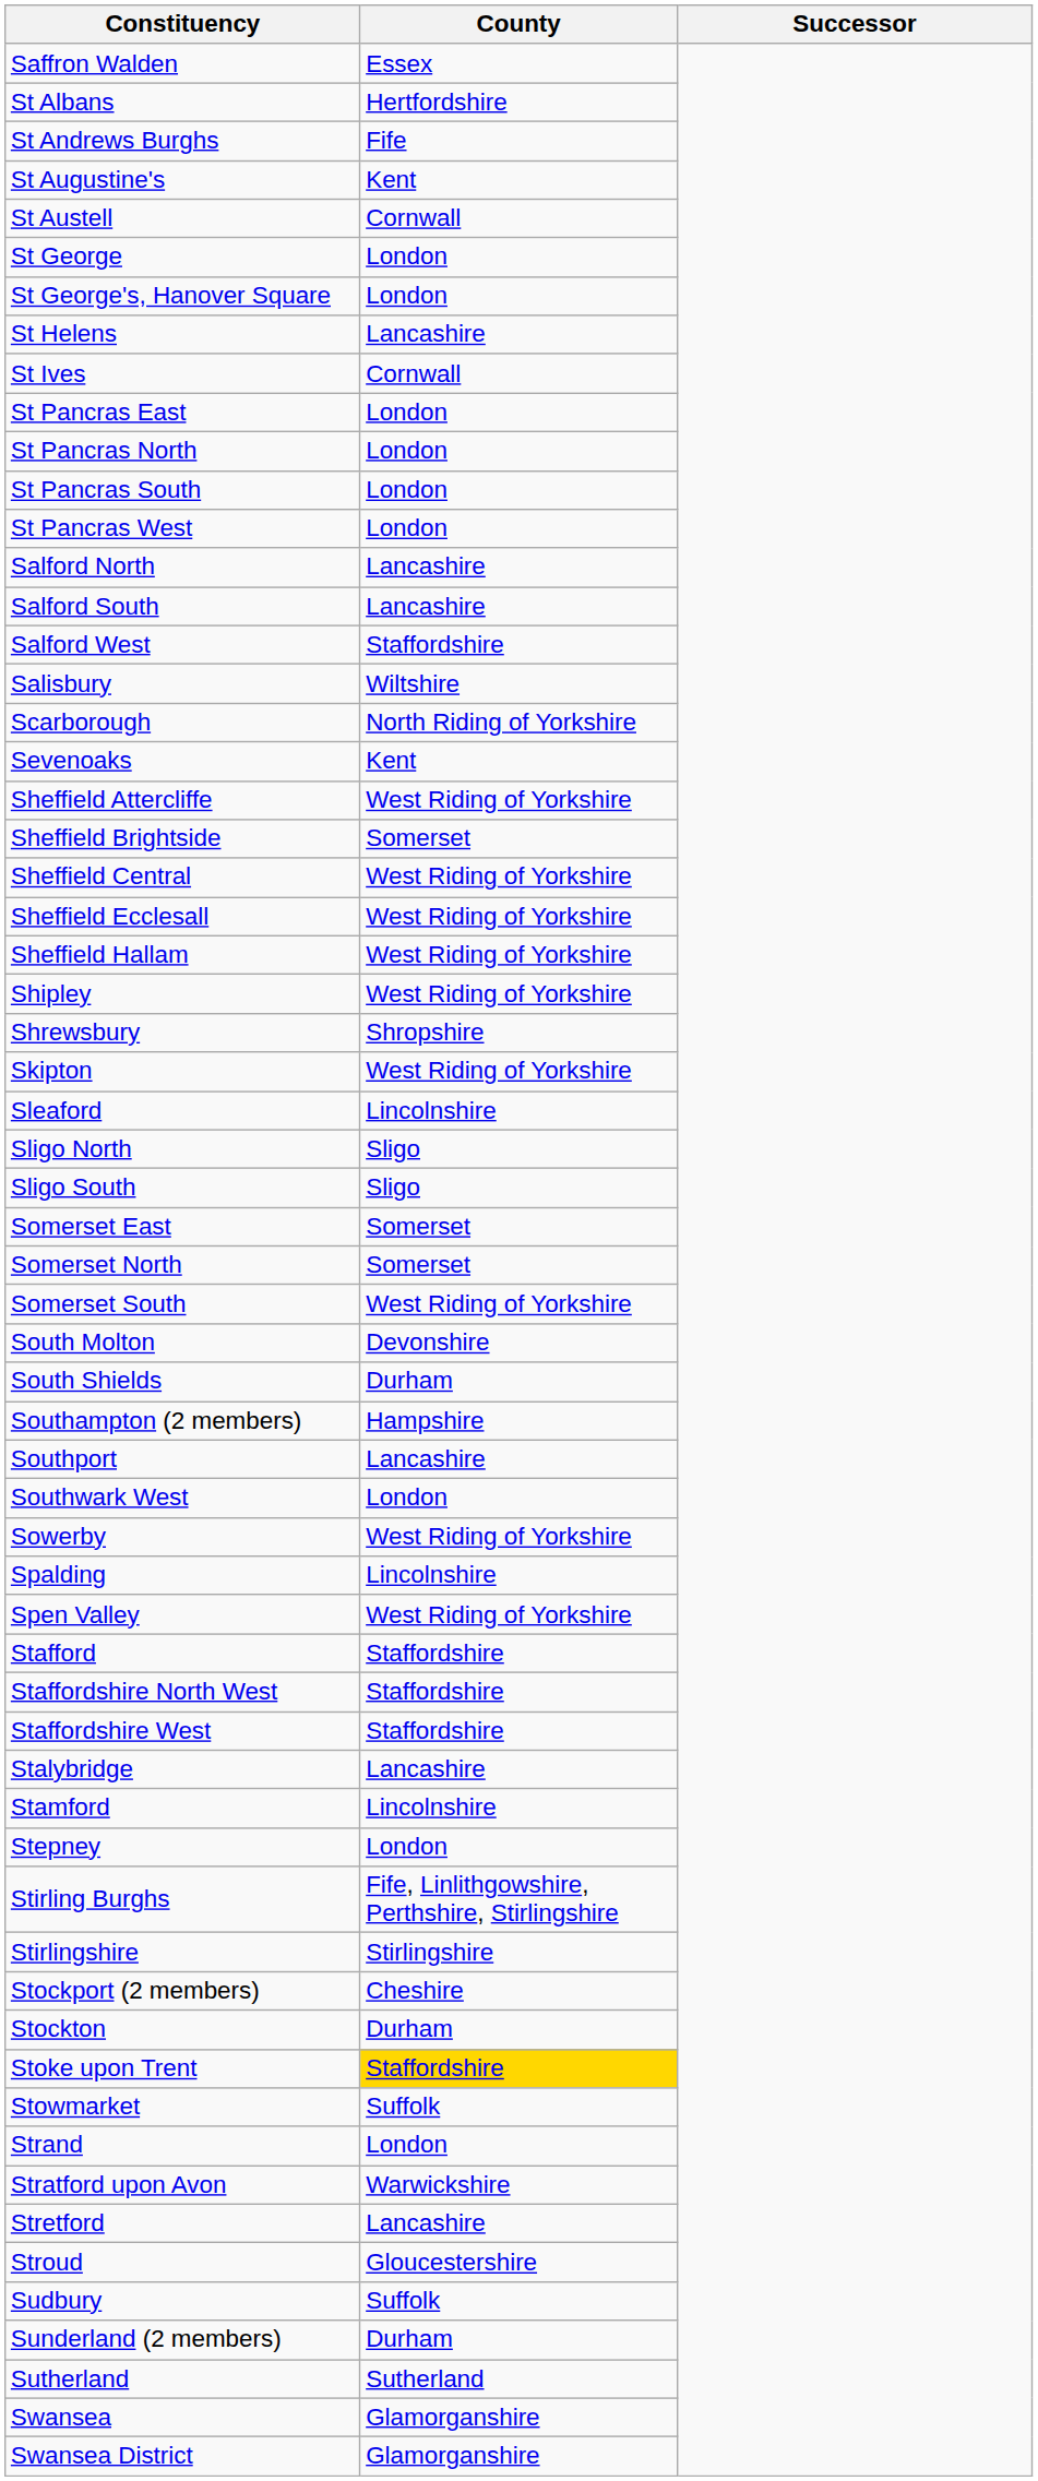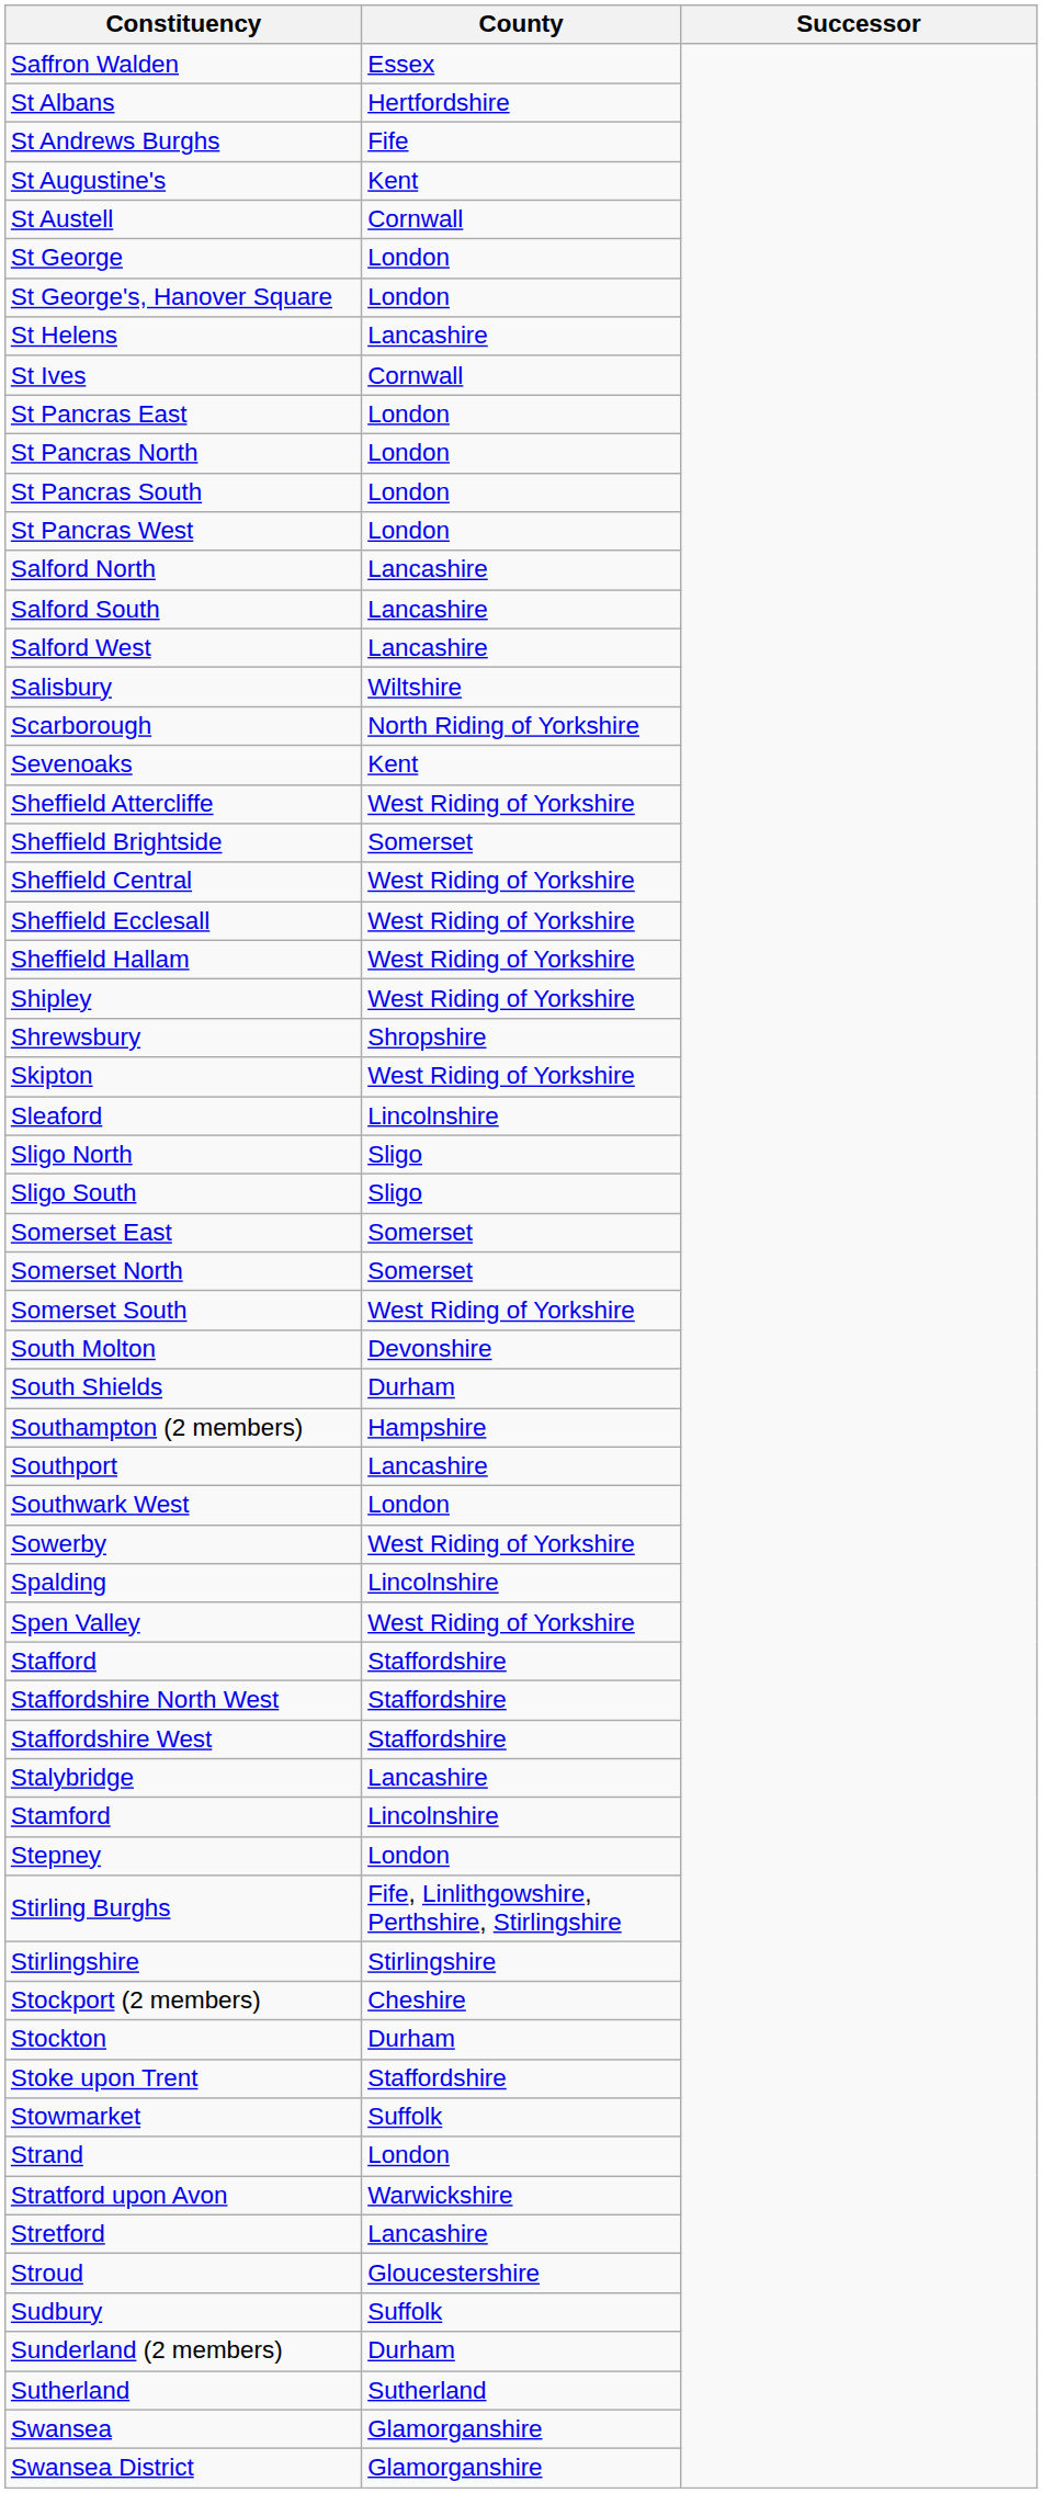Salford West | County: Staffordshire -> Lancashire
Stoke upon Trent | County: gold background -> no background
